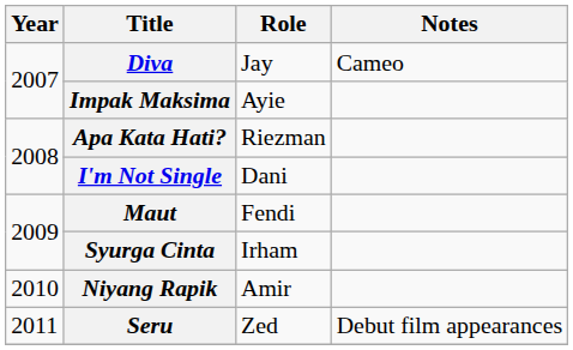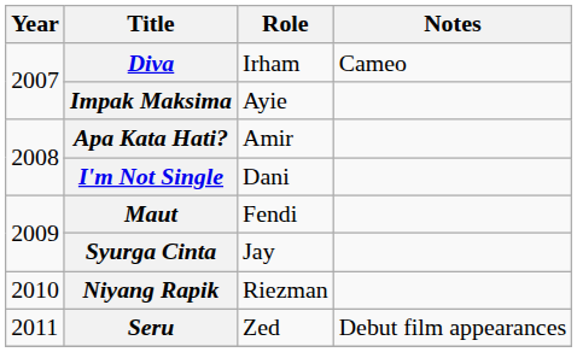Diva | Role: Jay -> Irham
Apa Kata Hati? | Role: Riezman -> Amir
Syurga Cinta | Role: Irham -> Jay
Niyang Rapik | Role: Amir -> Riezman
